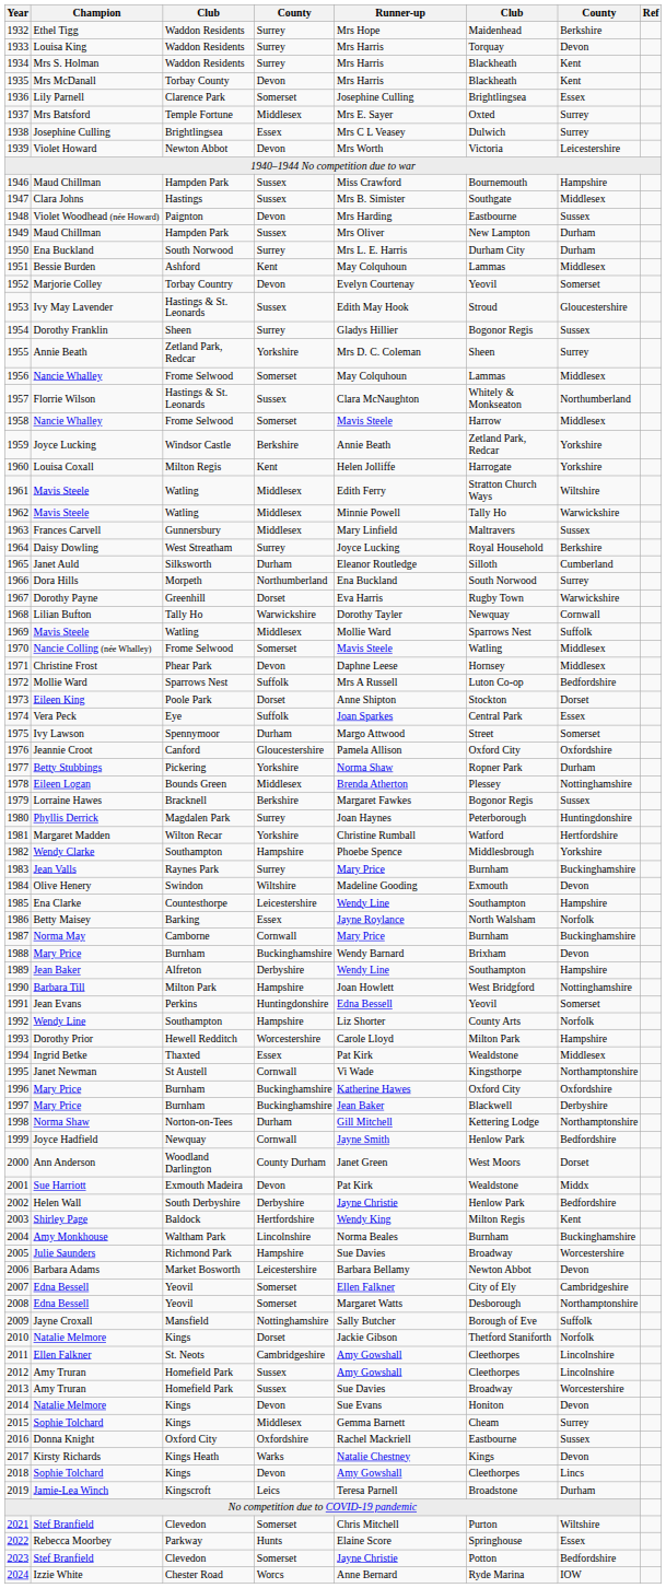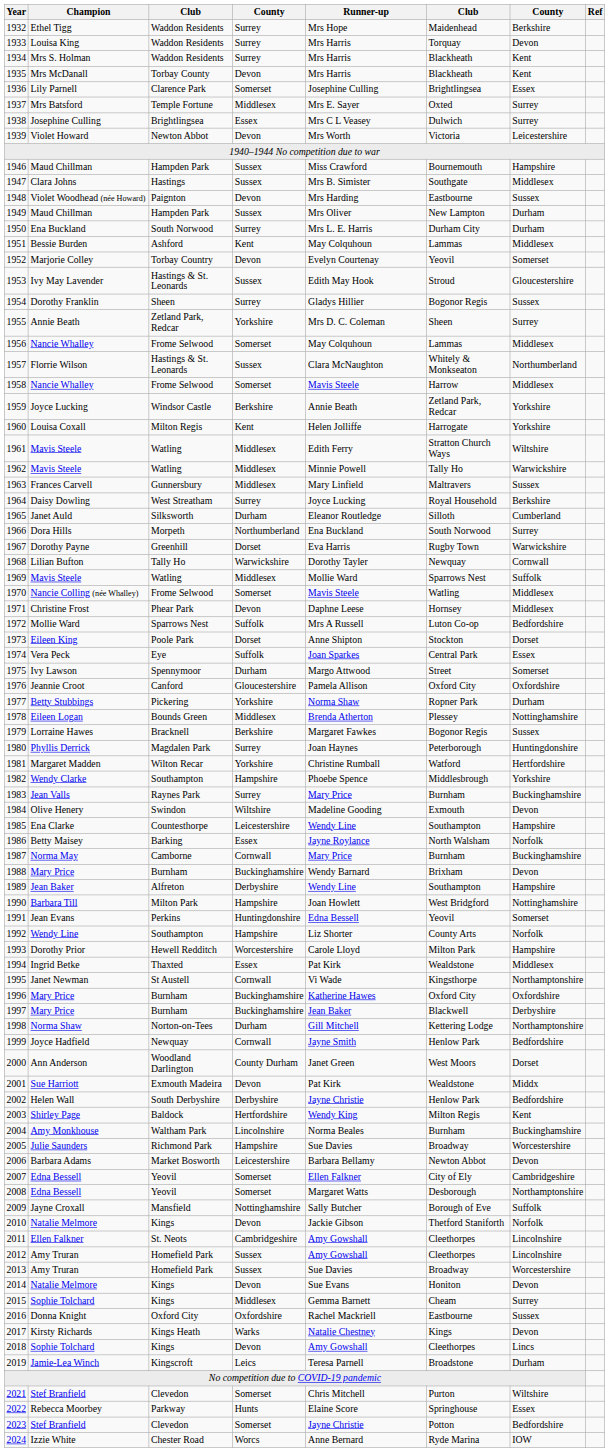2010 | column 4: Dorset -> Devon
